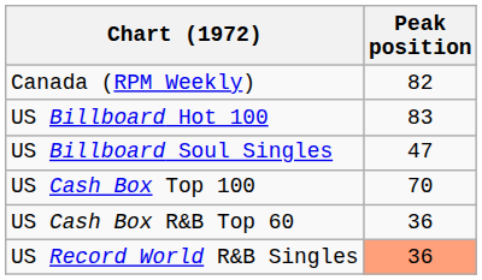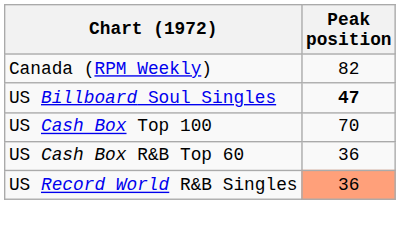- row: US Billboard Hot 100 | 83
US Billboard Soul Singles | Peak position: normal -> bold
